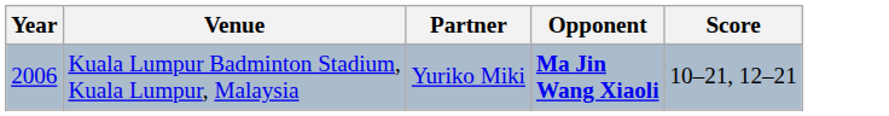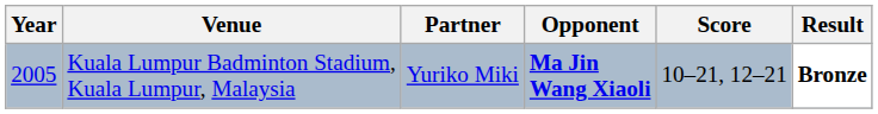+ column: Result | Bronze
Kuala Lumpur Badminton Stadium, Kuala Lumpur, Malaysia | Year: 2006 -> 2005
